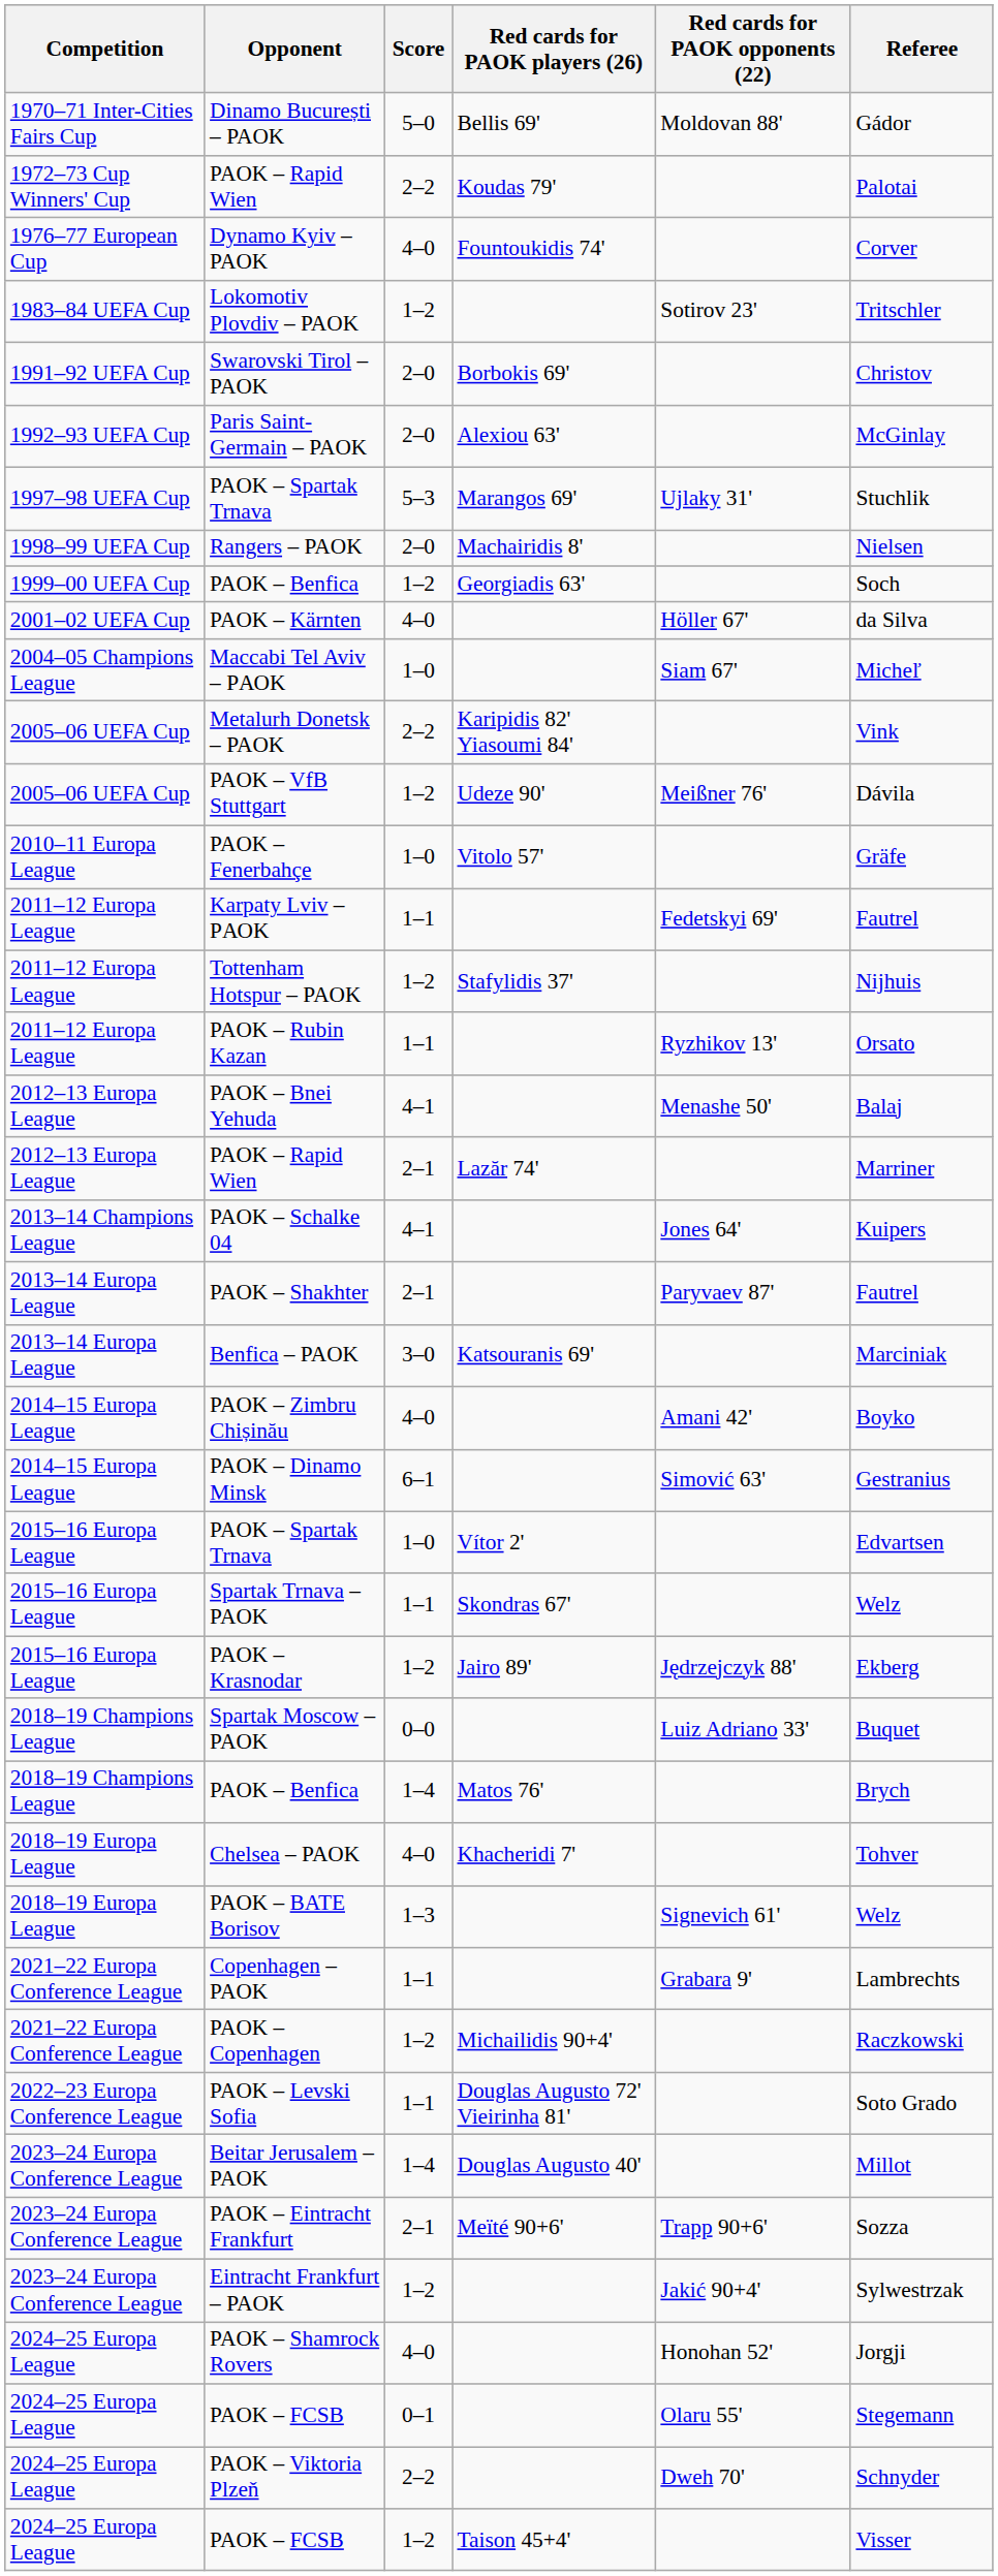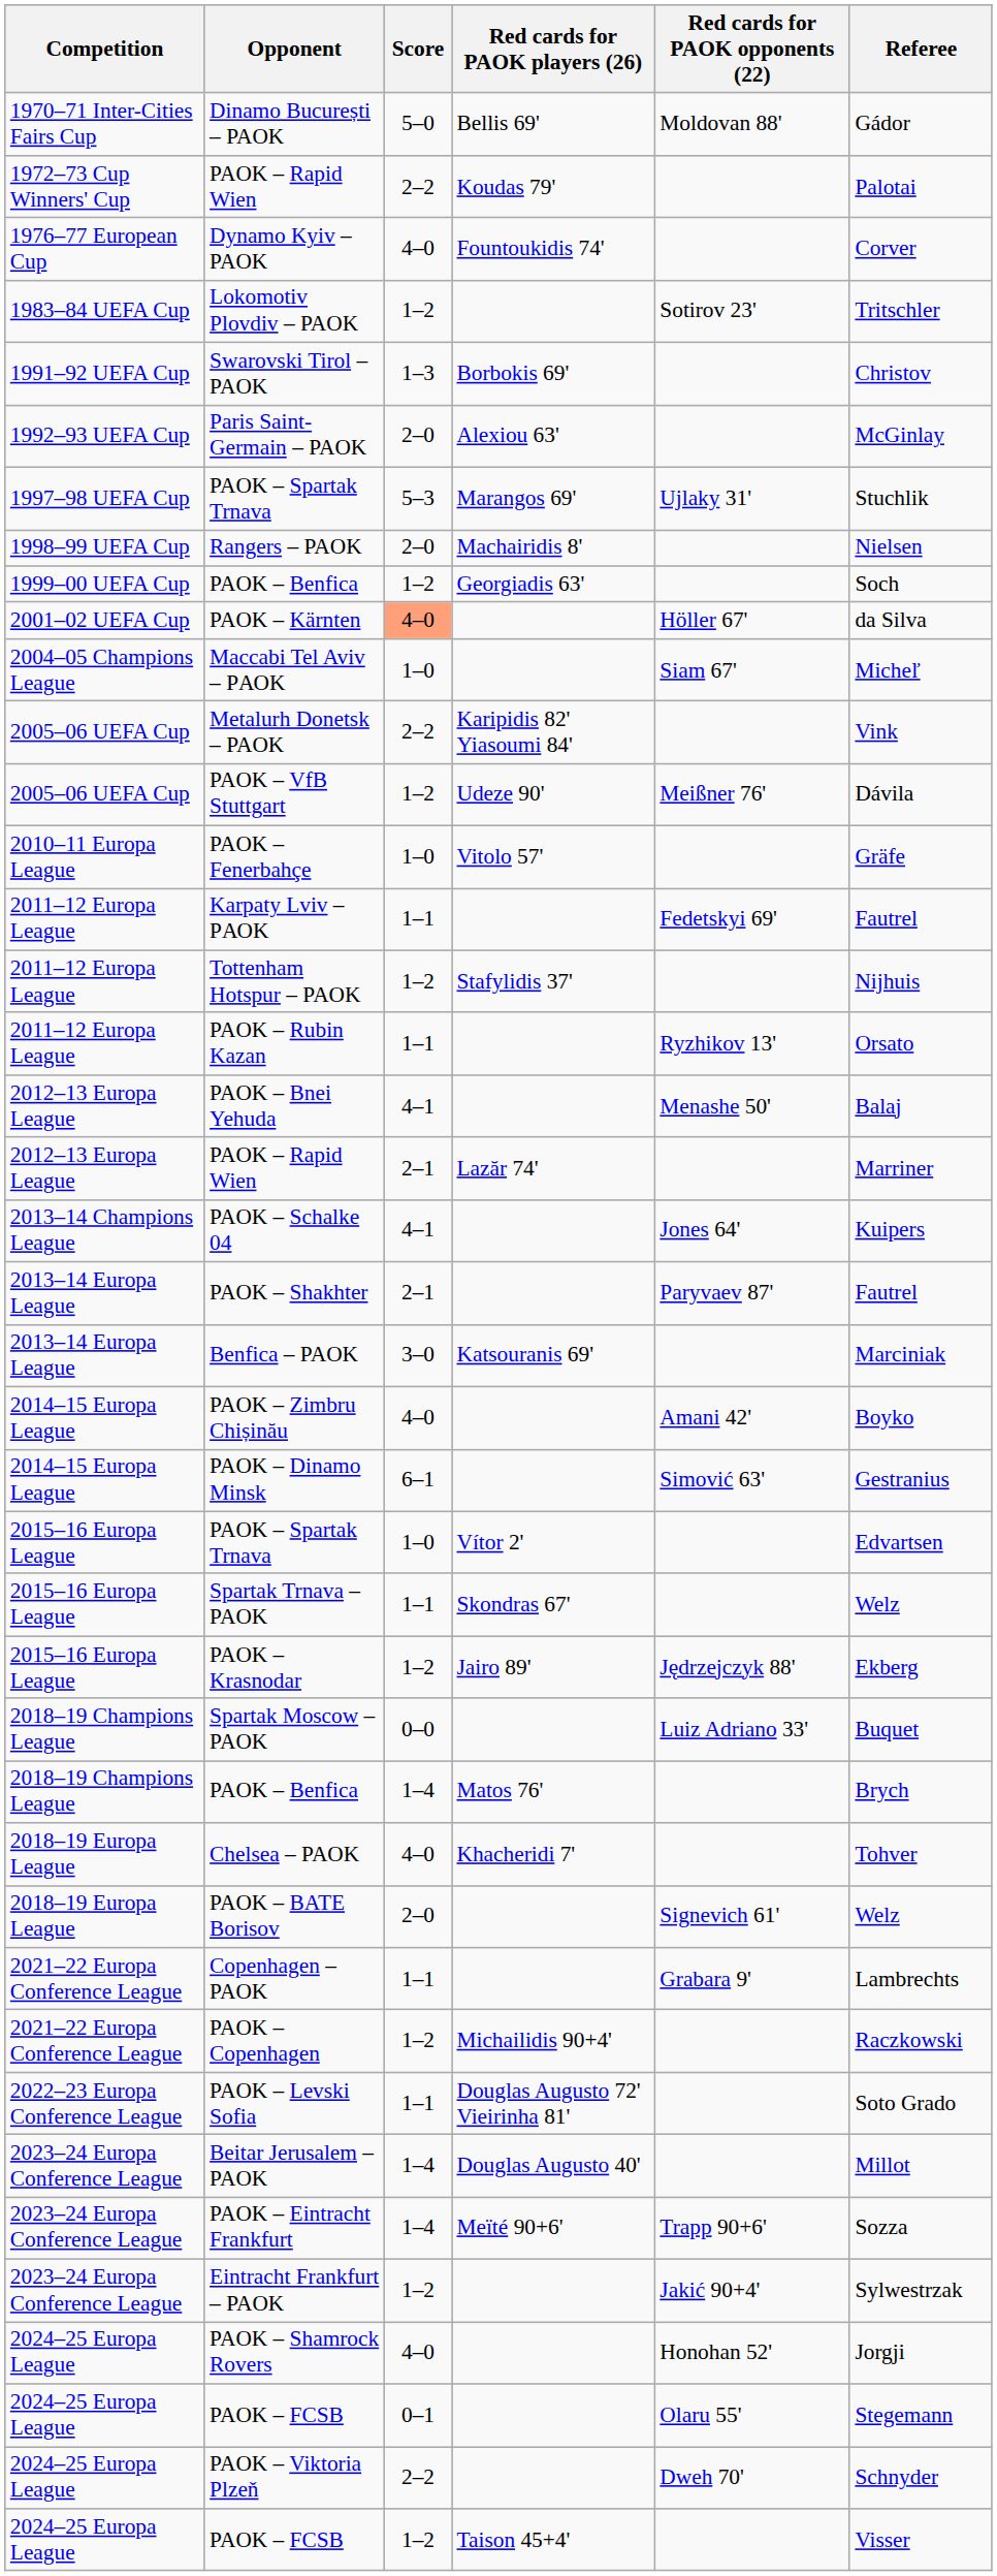Swarovski Tirol – PAOK | Score: 2–0 -> 1–3
PAOK – Kärnten | Score: no background -> lightsalmon background
PAOK – BATE Borisov | Score: 1–3 -> 2–0
PAOK – Eintracht Frankfurt | Score: 2–1 -> 1–4
